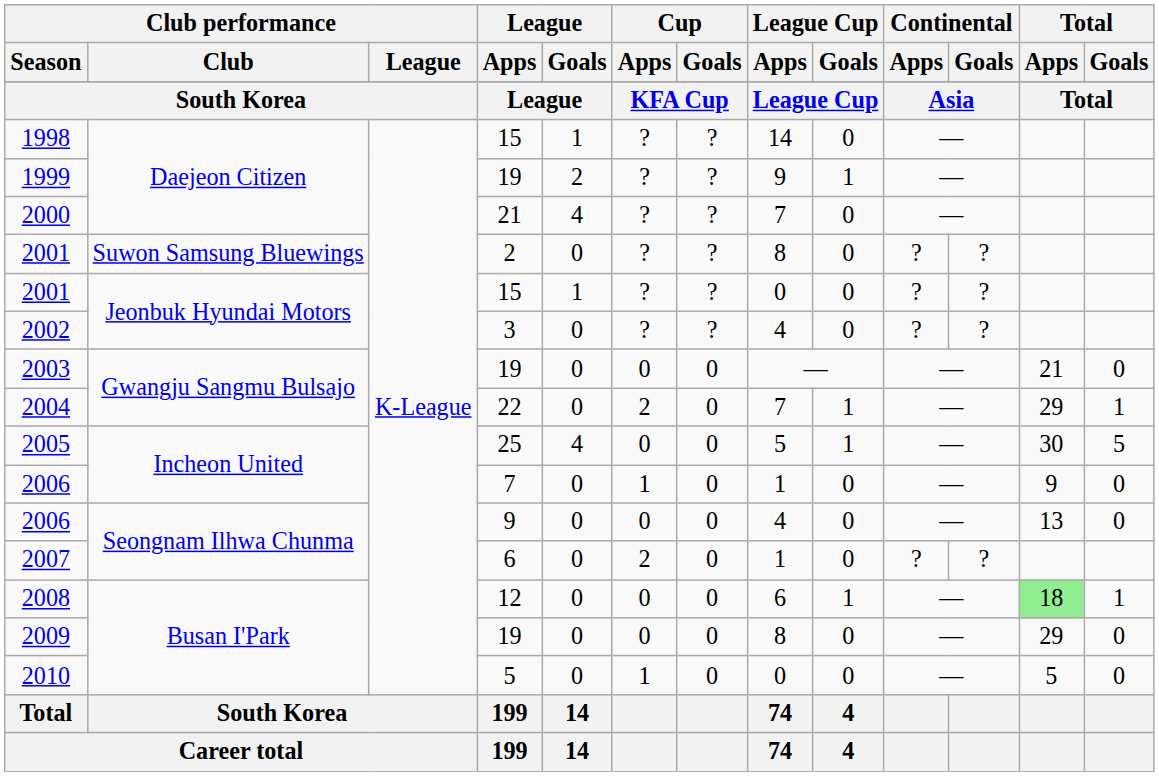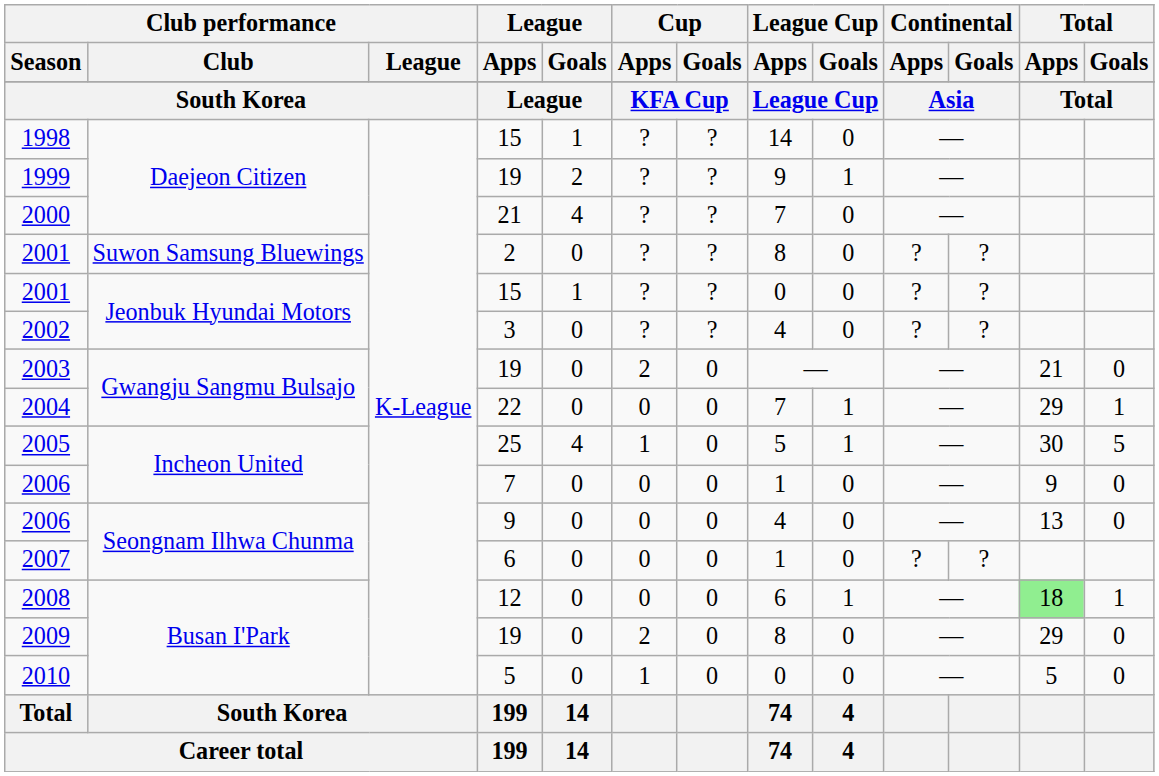2003 | Cup / Apps: 0 -> 2
2004 | Cup / Apps: 2 -> 0
2005 | Cup / Apps: 0 -> 1
2006 / 7 | Cup / Apps: 1 -> 0
2007 | Cup / Apps: 2 -> 0
2009 | Cup / Apps: 0 -> 2
